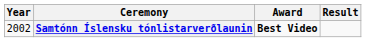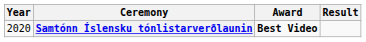Samtónn Íslensku tónlistarverðlaunin | Year: 2002 -> 2020
